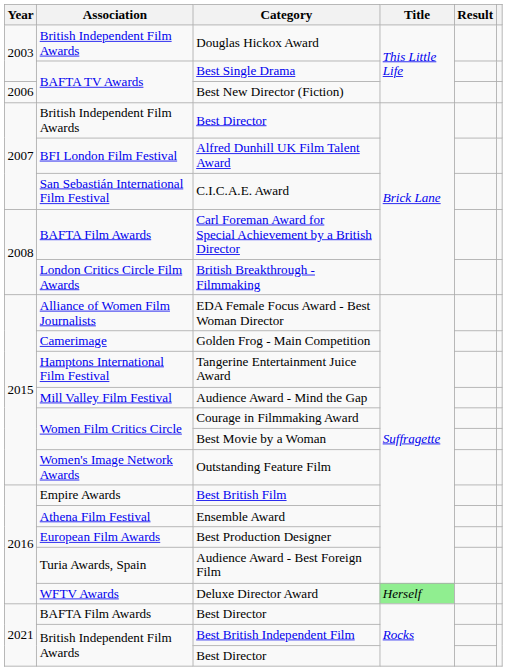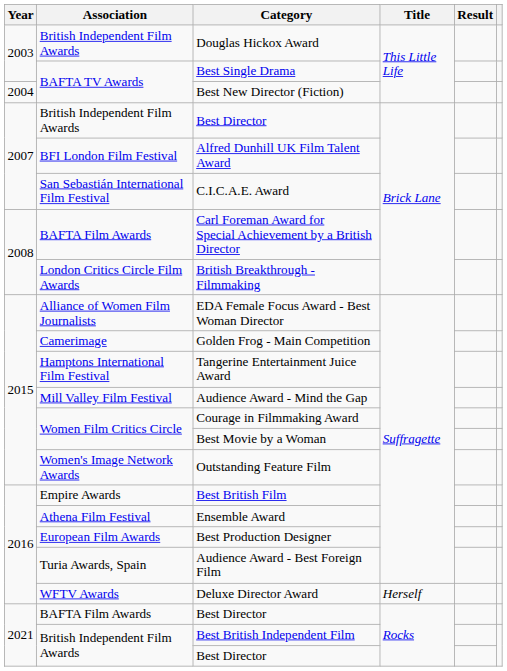Best New Director (Fiction) | Year: 2006 -> 2004
Deluxe Director Award | Title: lightgreen background -> no background
